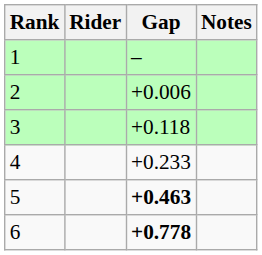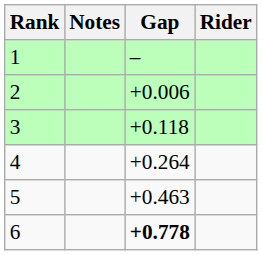columns swapped: Rider <-> Notes
4 | Gap: +0.233 -> +0.264
5 | Gap: bold -> normal
